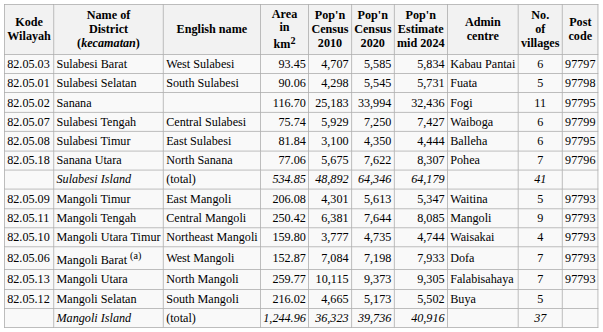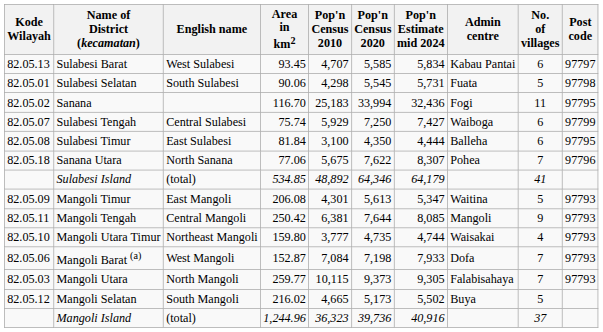Sulabesi Barat | Kode Wilayah: 82.05.03 -> 82.05.13
Mangoli Utara | Kode Wilayah: 82.05.13 -> 82.05.03
